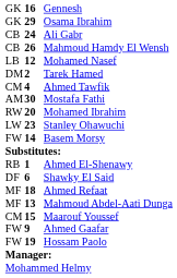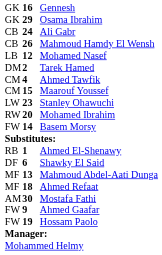rows swapped: Maarouf Youssef <-> Mostafa Fathi
rows swapped: Mohamed Ibrahim <-> Stanley Ohawuchi
rows swapped: Mahmoud Abdel-Aati Dunga <-> Ahmed Refaat
